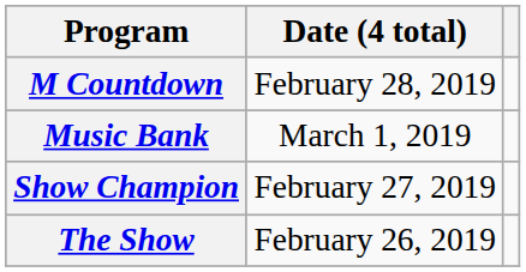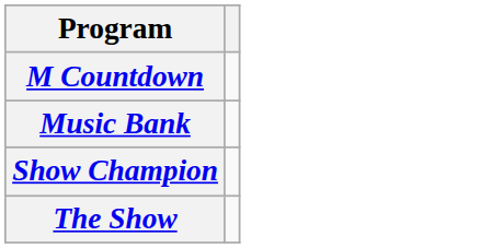- column: Date (4 total) | February 28, 2019 | March 1, 2019 | February 27, 2019 | February 26, 2019
